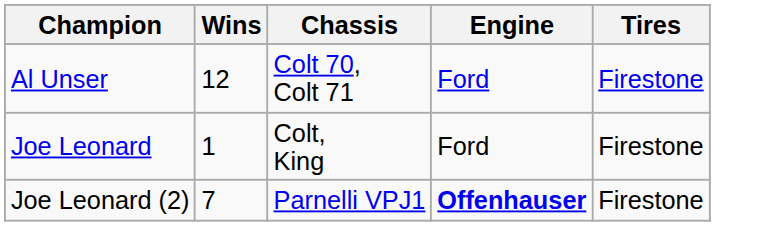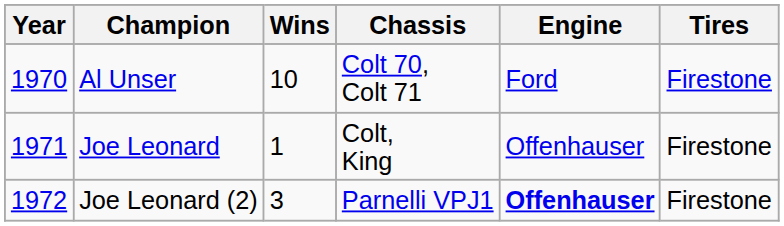+ column: Year | 1970 | 1971 | 1972
Al Unser | Wins: 12 -> 10
Joe Leonard | Engine: Ford -> Offenhauser
Joe Leonard (2) | Wins: 7 -> 3
